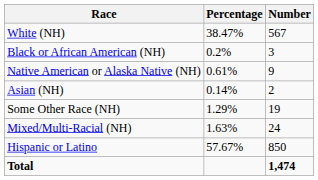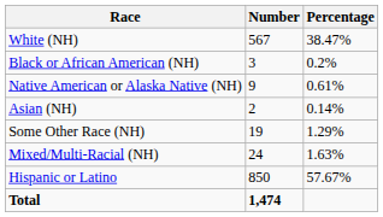columns swapped: Number <-> Percentage
